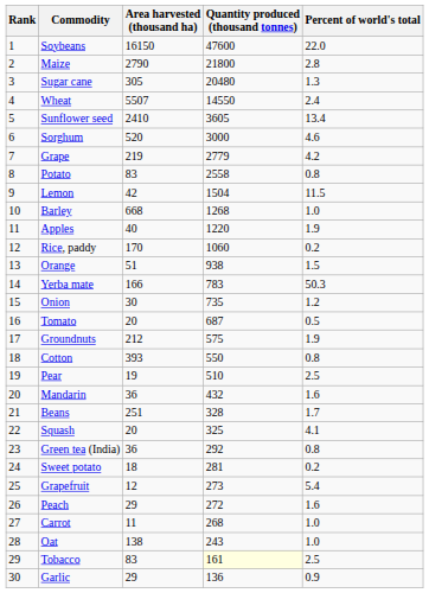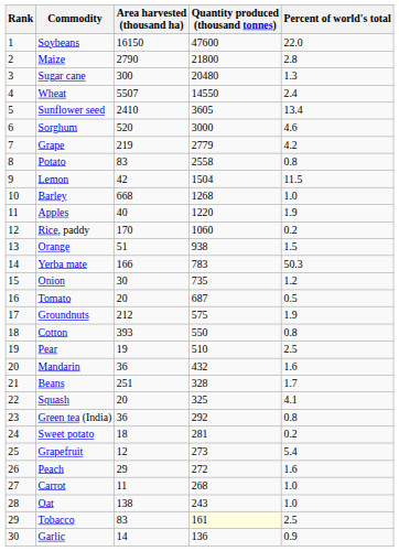Sugar cane | Area harvested (thousand ha): 305 -> 300
Garlic | Area harvested (thousand ha): 29 -> 14
